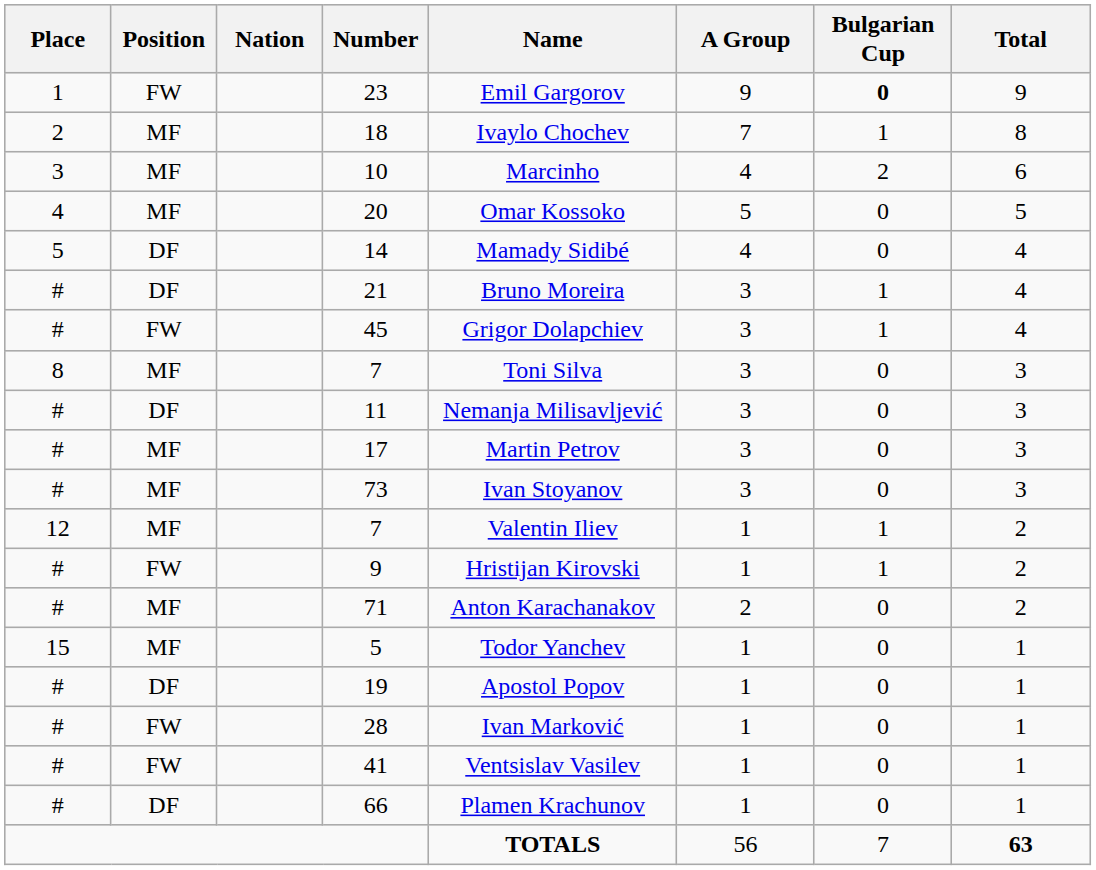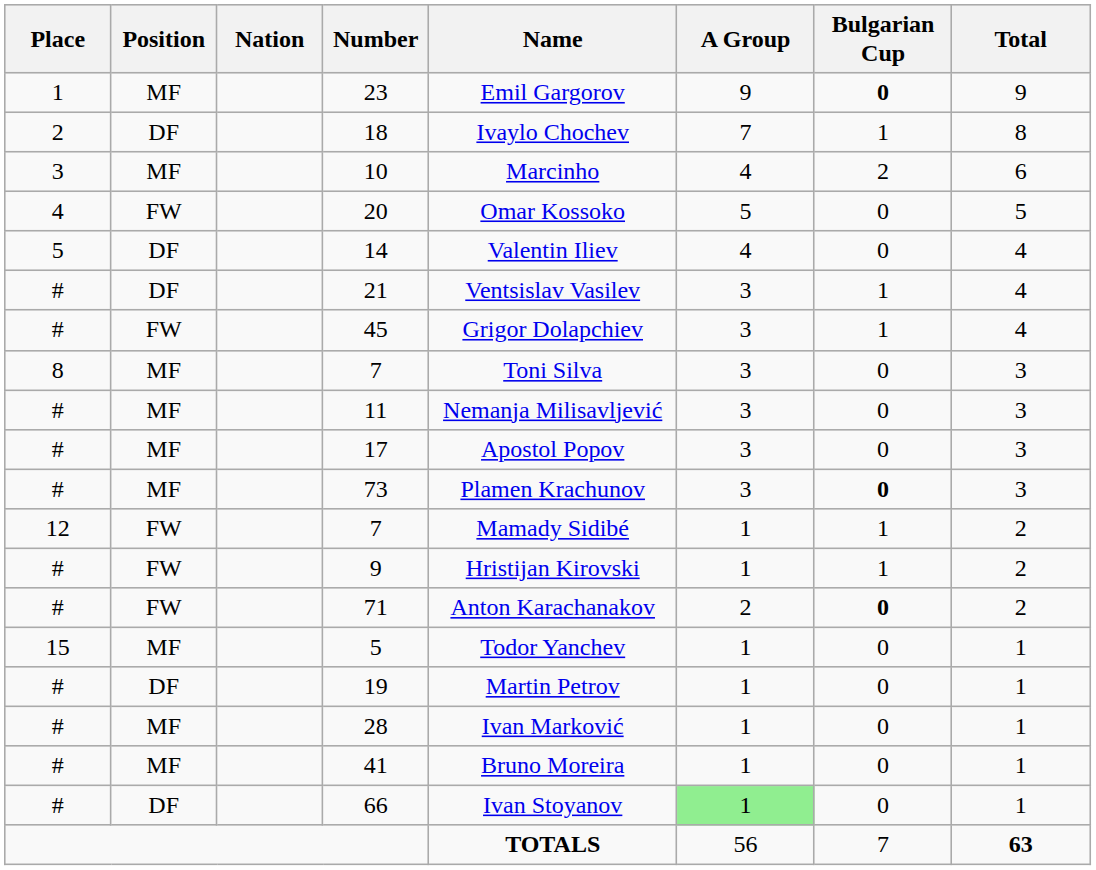23 | Position: FW -> MF
18 | Position: MF -> DF
20 | Position: MF -> FW
14 | Name: Mamady Sidibé -> Valentin Iliev
21 | Name: Bruno Moreira -> Ventsislav Vasilev
11 | Position: DF -> MF
17 | Name: Martin Petrov -> Apostol Popov
73 | Name: Ivan Stoyanov -> Plamen Krachunov
73 | Bulgarian Cup: normal -> bold
12 / 7 | Position: MF -> FW
12 / 7 | Name: Valentin Iliev -> Mamady Sidibé
71 | Position: MF -> FW
71 | Bulgarian Cup: normal -> bold
19 | Name: Apostol Popov -> Martin Petrov
28 | Position: FW -> MF
41 | Position: FW -> MF
41 | Name: Ventsislav Vasilev -> Bruno Moreira
66 | Name: Plamen Krachunov -> Ivan Stoyanov
66 | A Group: no background -> lightgreen background
